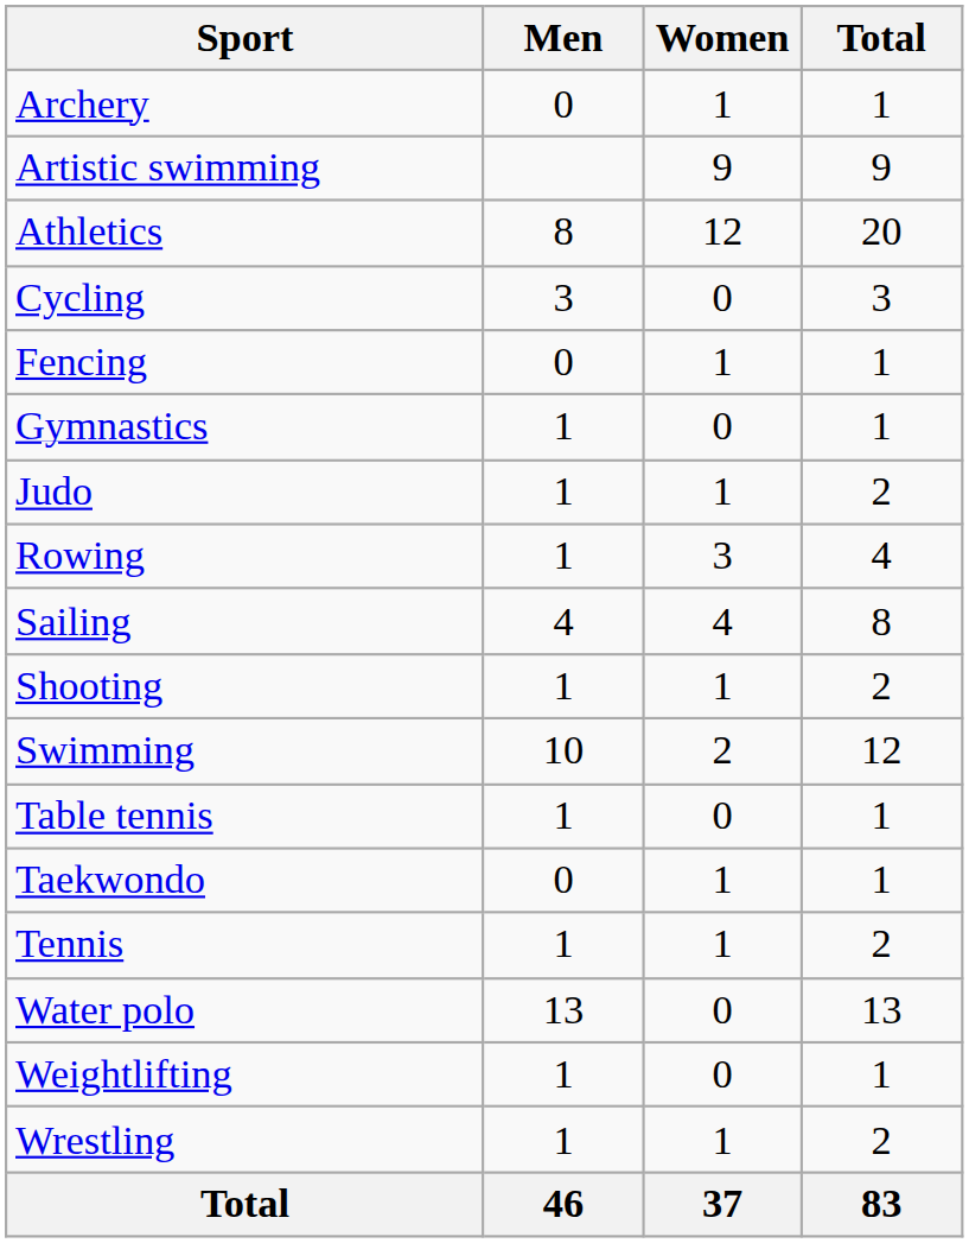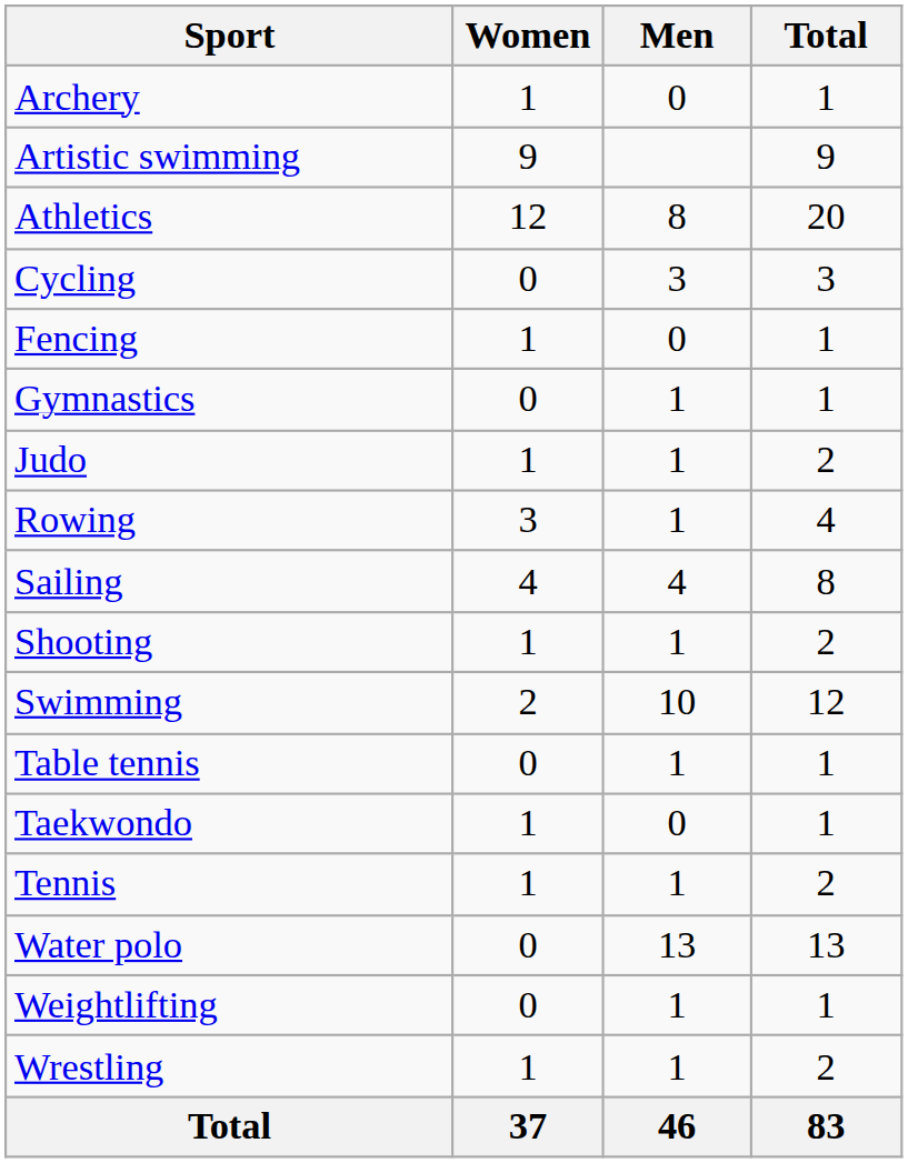columns swapped: Men <-> Women
